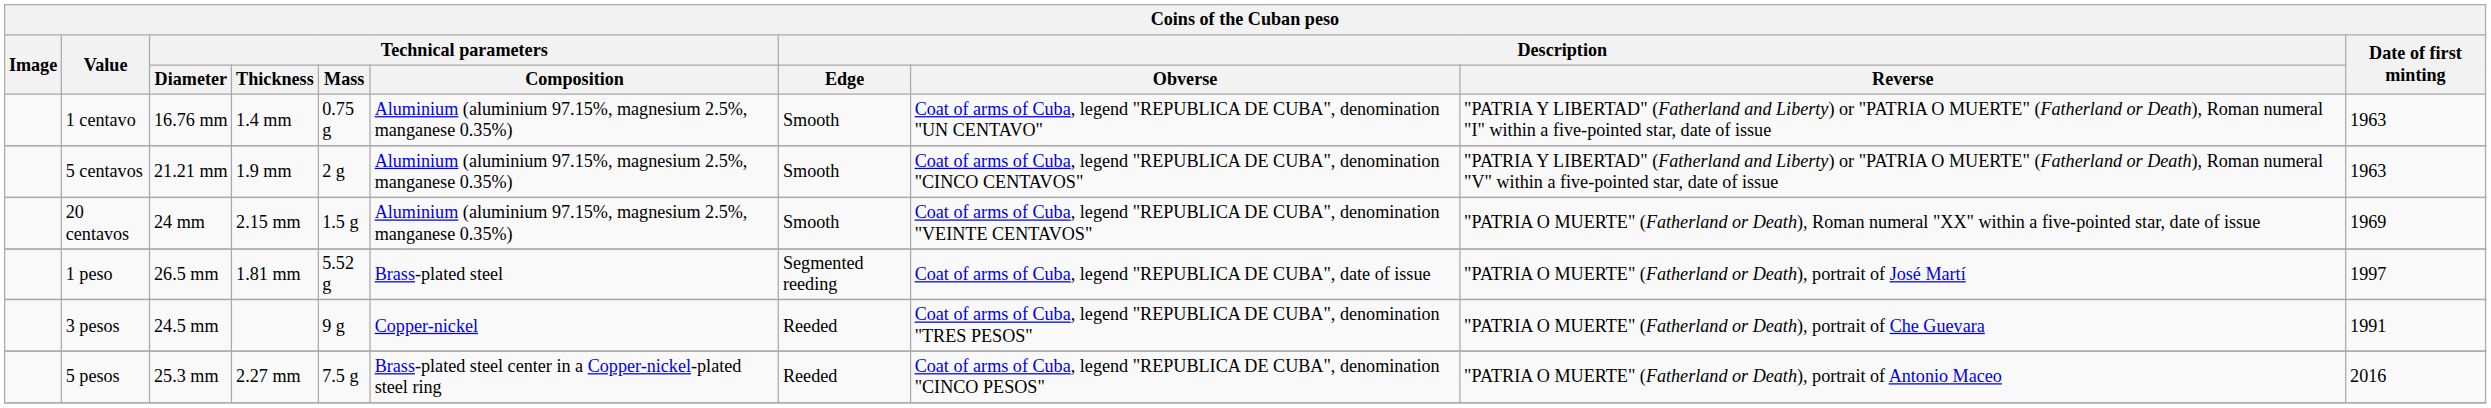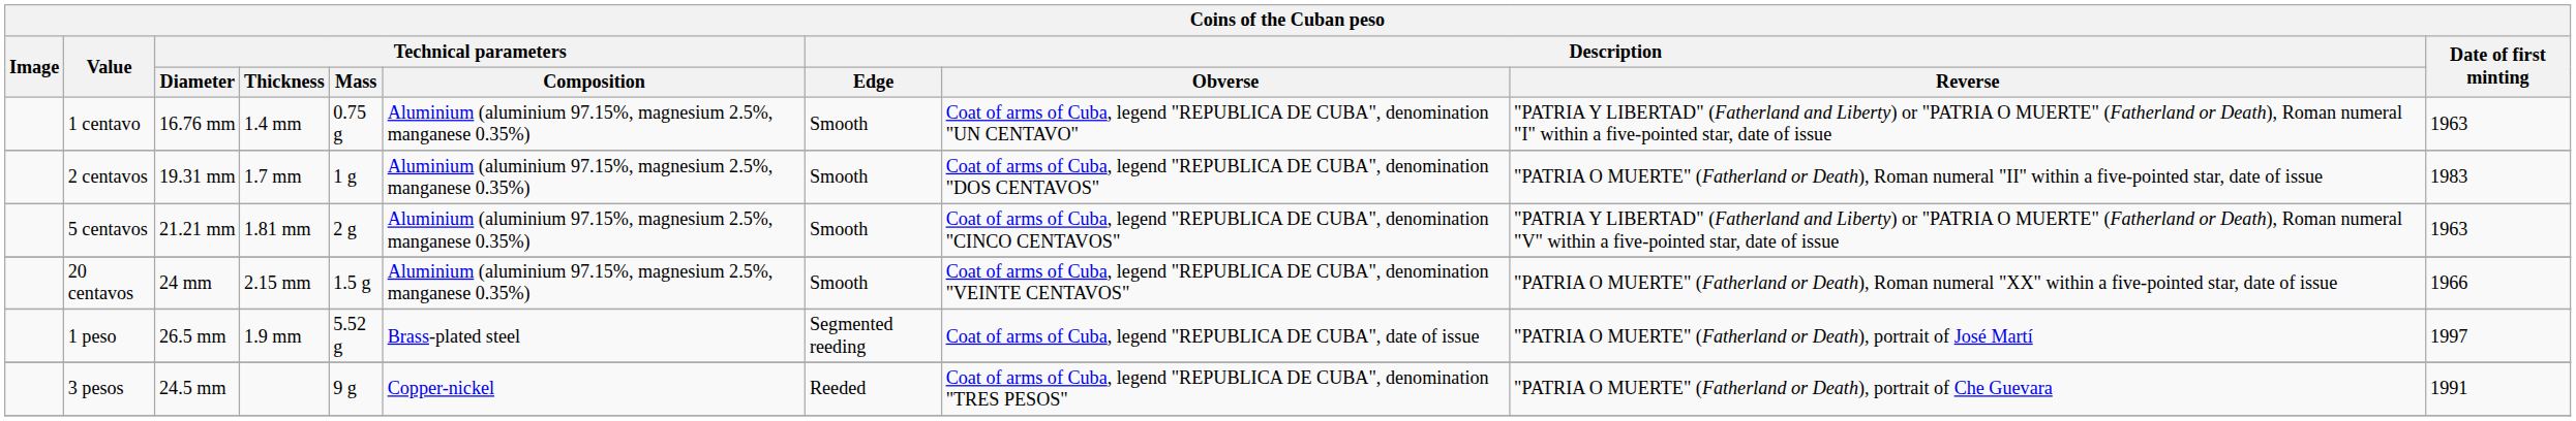+ row: 2 centavos | 19.31 mm | 1.7 mm | 1 g | Aluminium (aluminium 97.15%, magnesium 2.5%, manganese 0.35%) | Smooth | Coat of arms of Cuba, legend "REPUBLICA DE CUBA", denomination "DOS CENTAVOS" | "PATRIA O MUERTE" (Fatherland or Death), Roman numeral "II" within a five-pointed star, date of issue | 1983
5 centavos | Technical parameters / Thickness: 1.9 mm -> 1.81 mm
20 centavos | Date of first minting: 1969 -> 1966
1 peso | Technical parameters / Thickness: 1.81 mm -> 1.9 mm
- row: 5 pesos | 25.3 mm | 2.27 mm | 7.5 g | Brass-plated steel center in a Copper-nickel-plated steel ring | Reeded | Coat of arms of Cuba, legend "REPUBLICA DE CUBA", denomination "CINCO PESOS" | "PATRIA O MUERTE" (Fatherland or Death), portrait of Antonio Maceo | 2016
